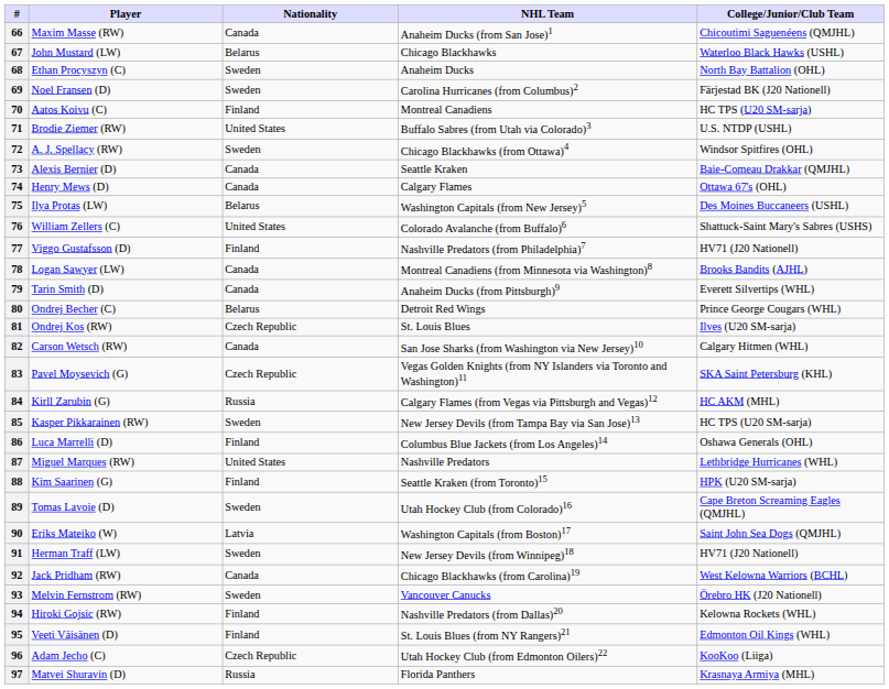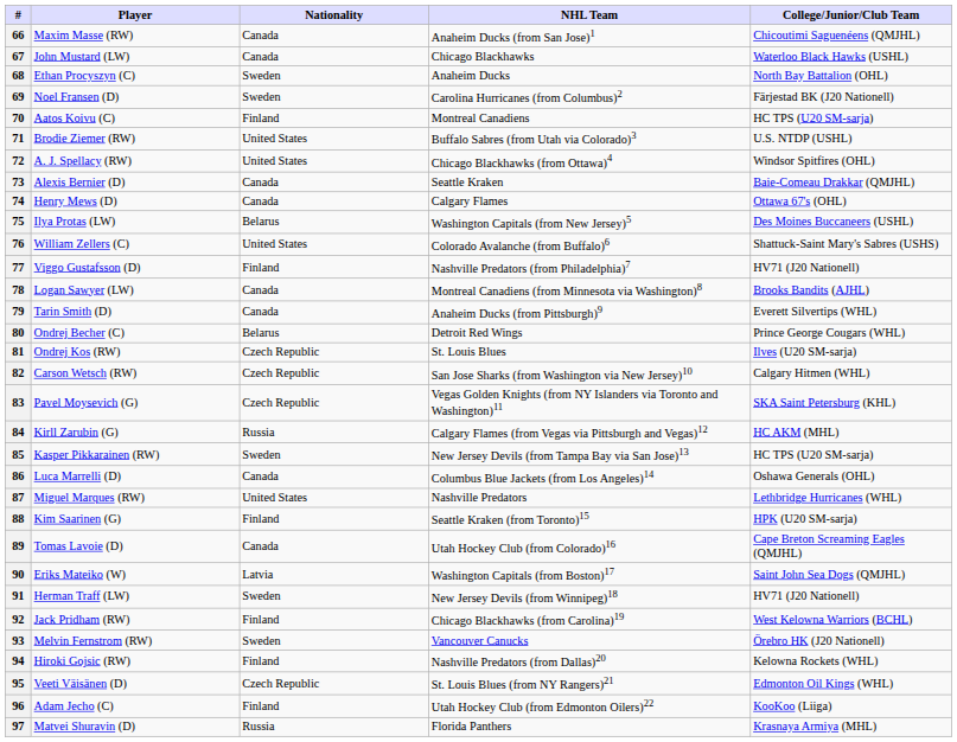67 | Nationality: Belarus -> Canada
72 | Nationality: Sweden -> United States
82 | Nationality: Canada -> Czech Republic
86 | Nationality: Finland -> Canada
89 | Nationality: Sweden -> Canada
92 | Nationality: Canada -> Finland
95 | Nationality: Finland -> Czech Republic
96 | Nationality: Czech Republic -> Finland
